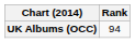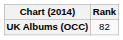UK Albums (OCC) | Rank: 94 -> 82
